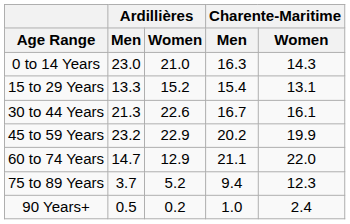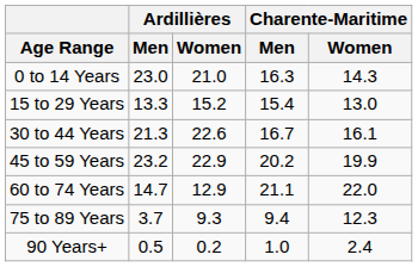15 to 29 Years | Charente-Maritime / Women: 13.1 -> 13.0
75 to 89 Years | Ardillières / Women: 5.2 -> 9.3
